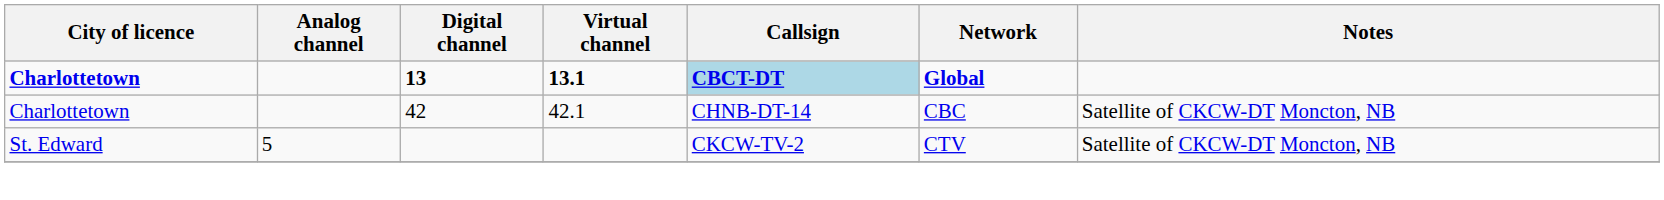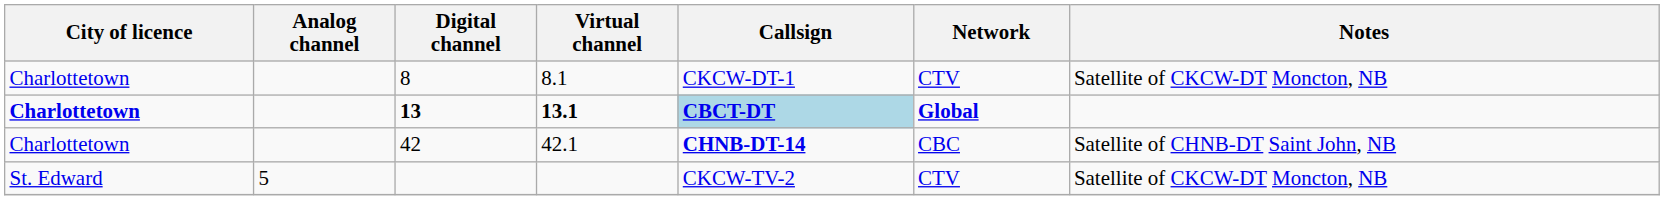+ row: Charlottetown | 8 | 8.1 | CKCW-DT-1 | CTV | Satellite of CKCW-DT Moncton, NB
42 | Callsign: normal -> bold
42 | Notes: Satellite of CKCW-DT Moncton, NB -> Satellite of CHNB-DT Saint John, NB
